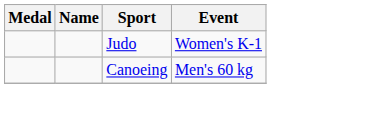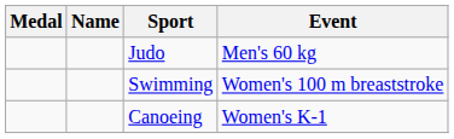Judo | Event: Women's K-1 -> Men's 60 kg
+ row: Swimming | Women's 100 m breaststroke
Canoeing | Event: Men's 60 kg -> Women's K-1
